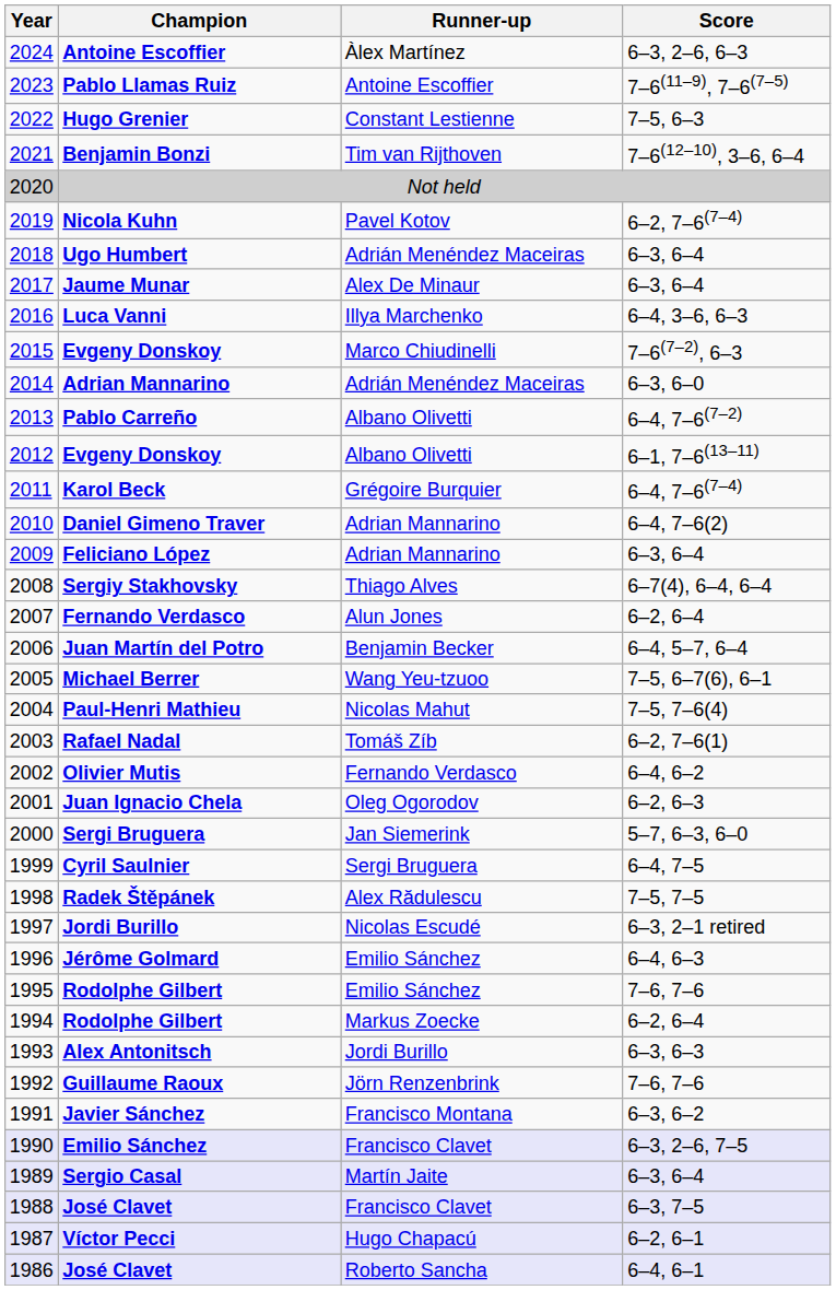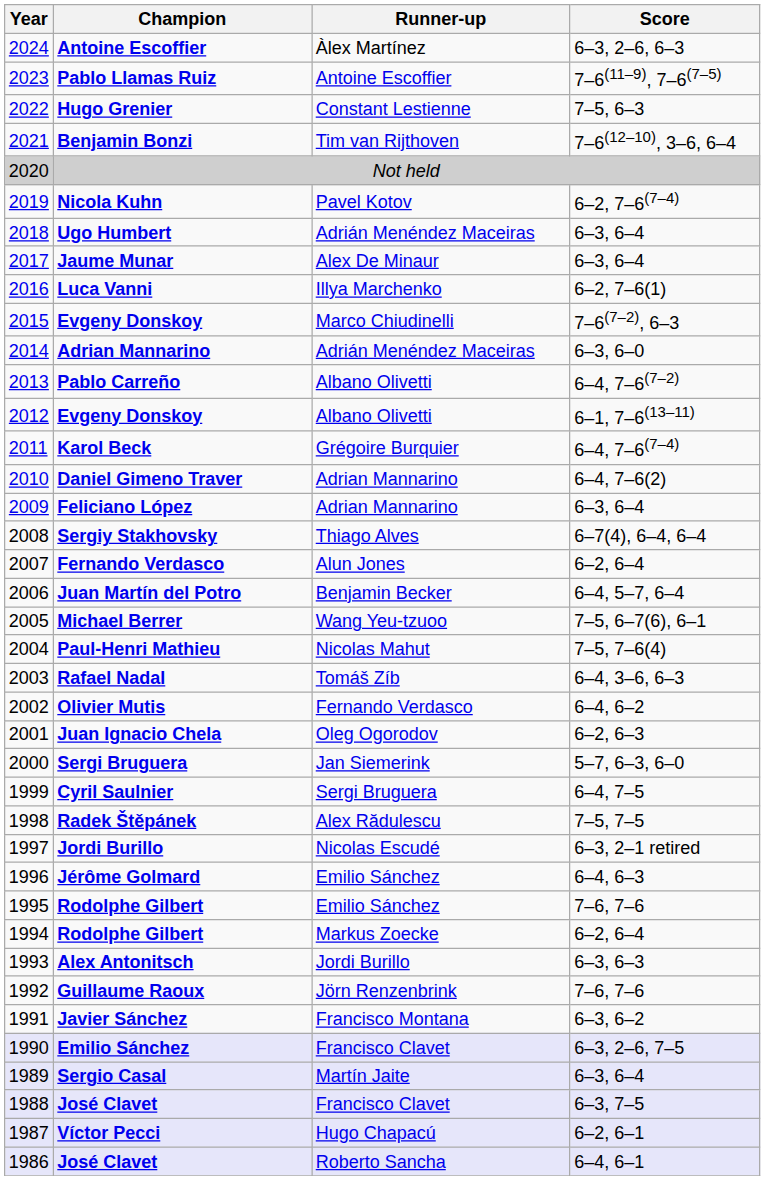Luca Vanni | Score: 6–4, 3–6, 6–3 -> 6–2, 7–6(1)
Rafael Nadal | Score: 6–2, 7–6(1) -> 6–4, 3–6, 6–3
